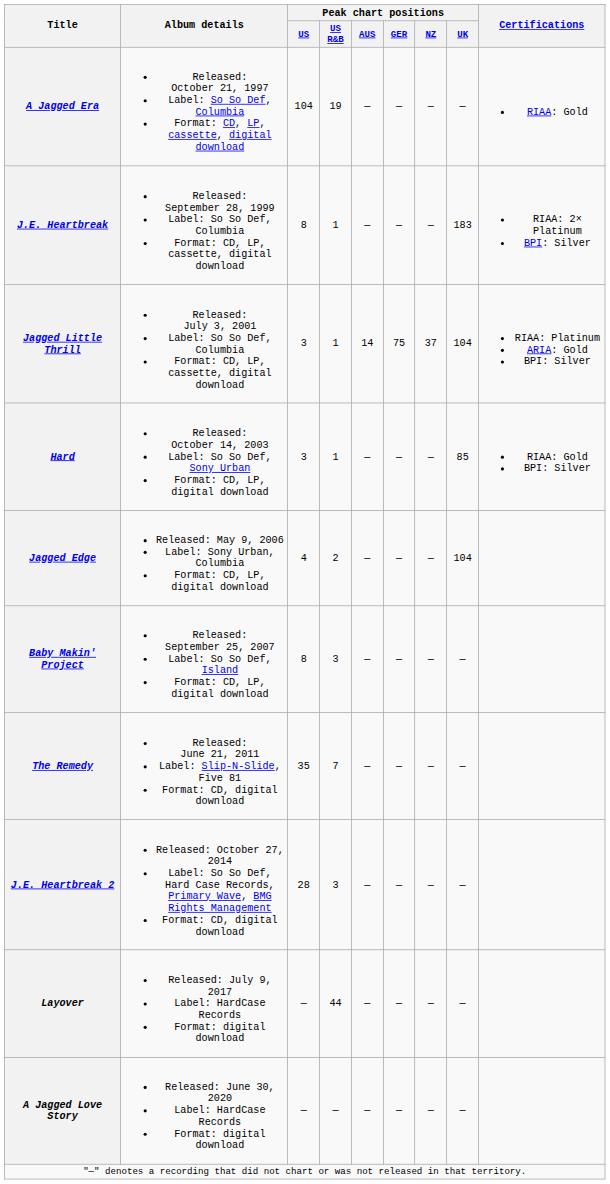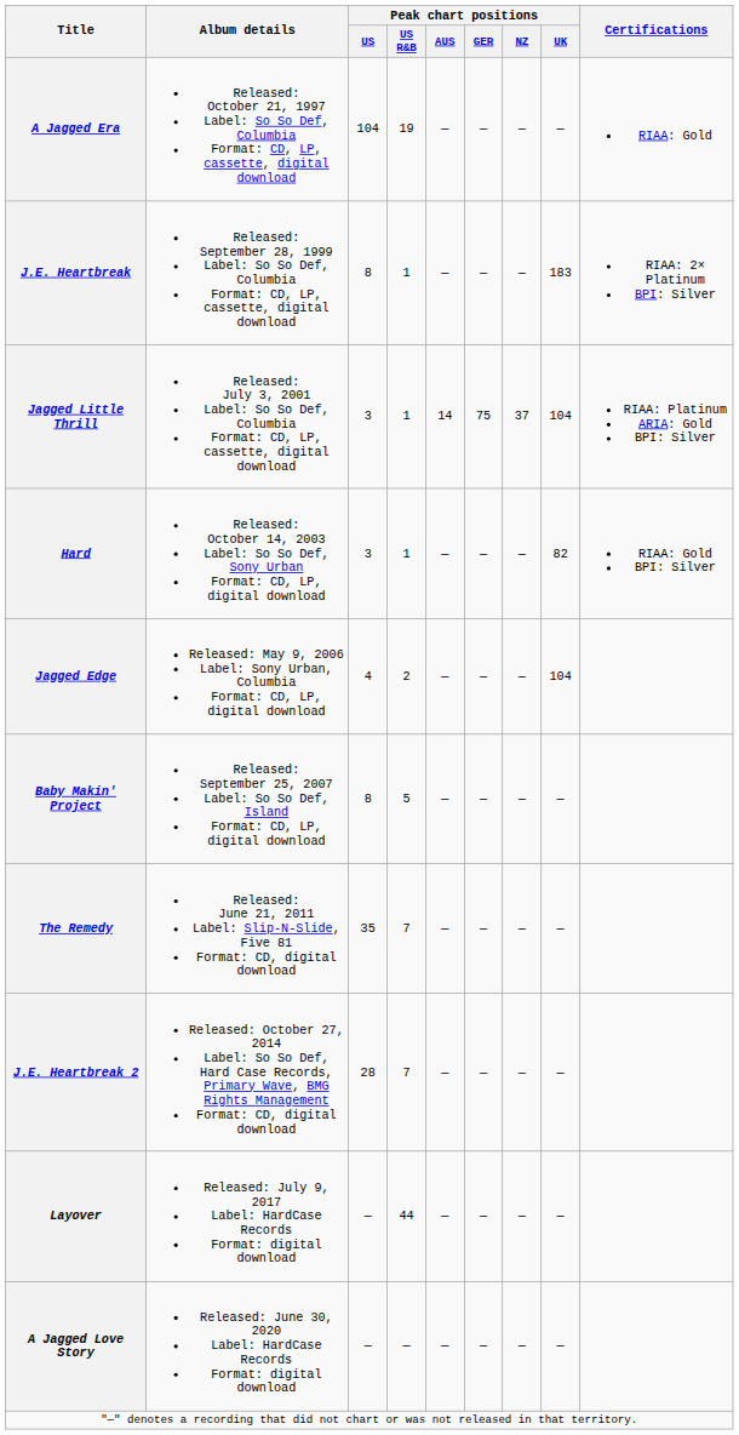Hard | Peak chart positions / UK: 85 -> 82
Baby Makin' Project | Peak chart positions / US R&B: 3 -> 5
J.E. Heartbreak 2 | Peak chart positions / US R&B: 3 -> 7
